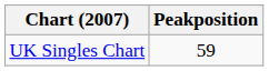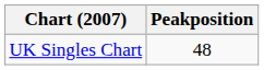UK Singles Chart | Peakposition: 59 -> 48
